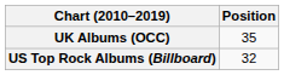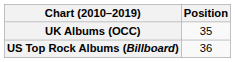US Top Rock Albums (Billboard) | Position: 32 -> 36
